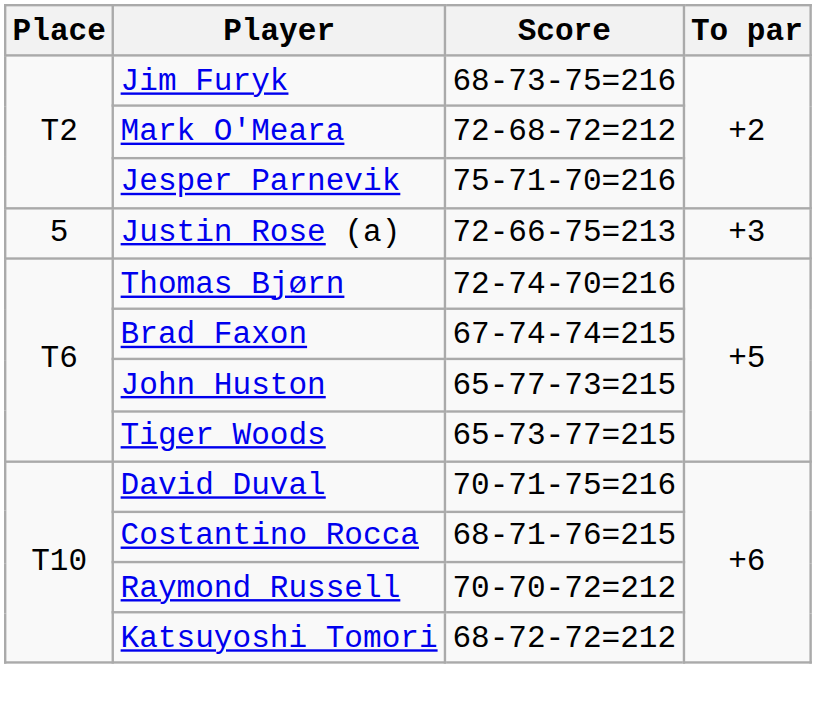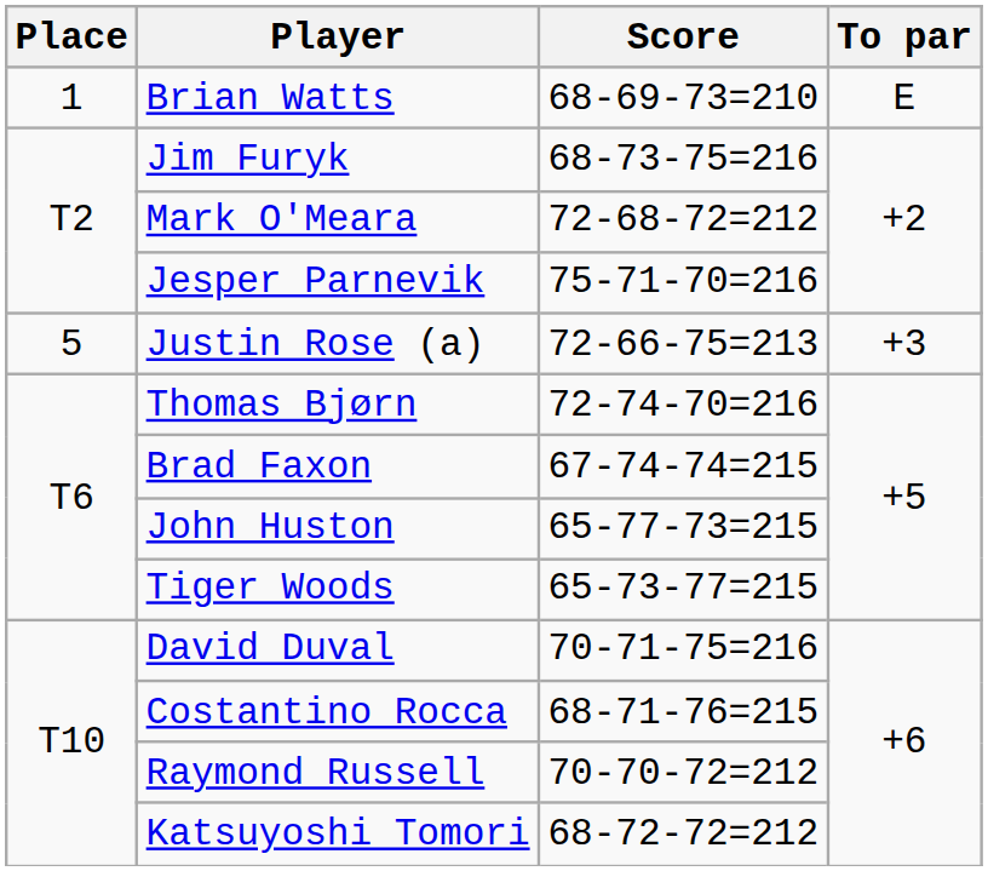+ row: 1 | Brian Watts | 68-69-73=210 | E
